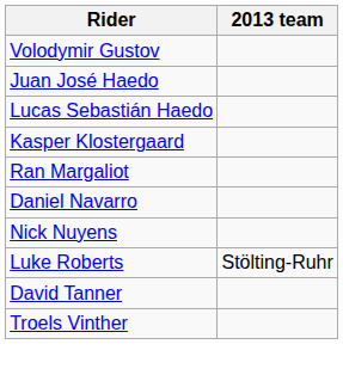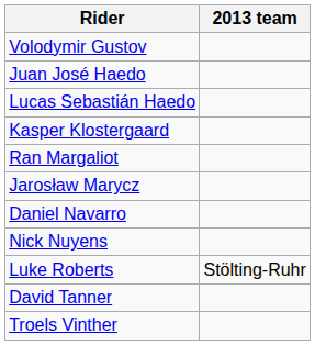+ row: Jarosław Marycz
